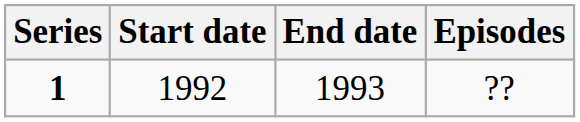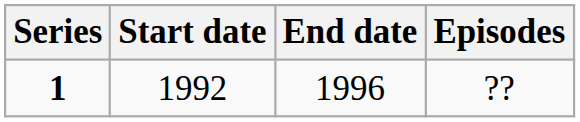1 | End date: 1993 -> 1996
